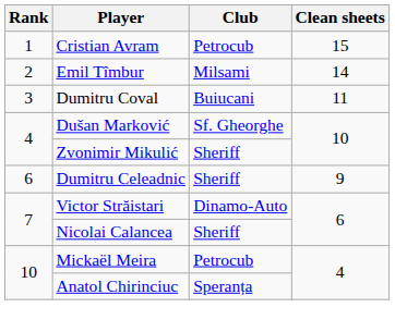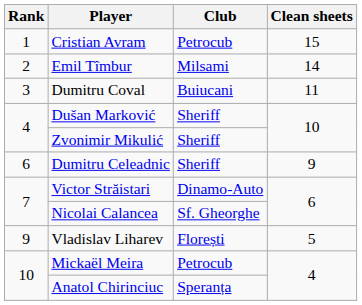Dušan Marković | Club: Sf. Gheorghe -> Sheriff
Nicolai Calancea | Club: Sheriff -> Sf. Gheorghe
+ row: 9 | Vladislav Liharev | Florești | 5
